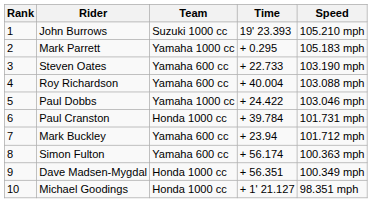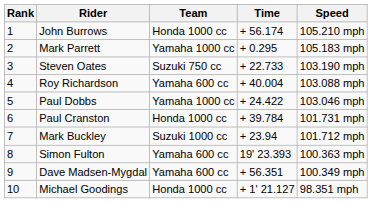John Burrows | Team: Suzuki 1000 cc -> Honda 1000 cc
John Burrows | Time: 19' 23.393 -> + 56.174
Steven Oates | Team: Yamaha 600 cc -> Suzuki 750 cc
Mark Buckley | Team: Yamaha 600 cc -> Suzuki 1000 cc
Simon Fulton | Time: + 56.174 -> 19' 23.393
Dave Madsen-Mygdal | Team: Honda 1000 cc -> Yamaha 600 cc
